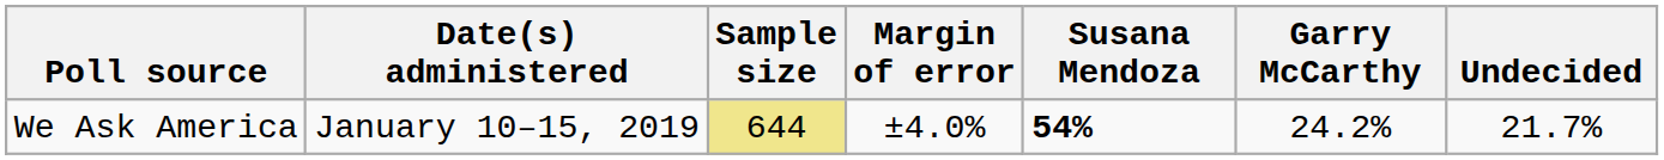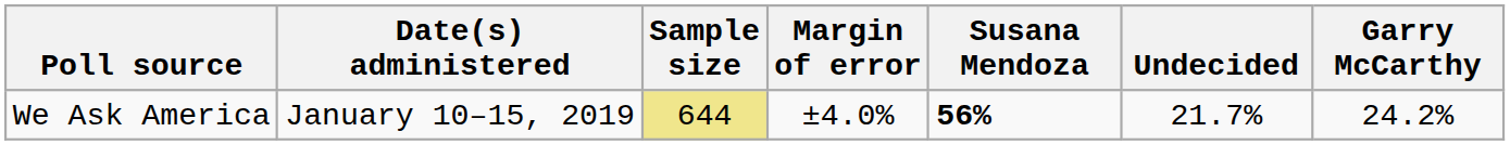columns swapped: Garry McCarthy <-> Undecided
We Ask America | Susana Mendoza: 54% -> 56%
